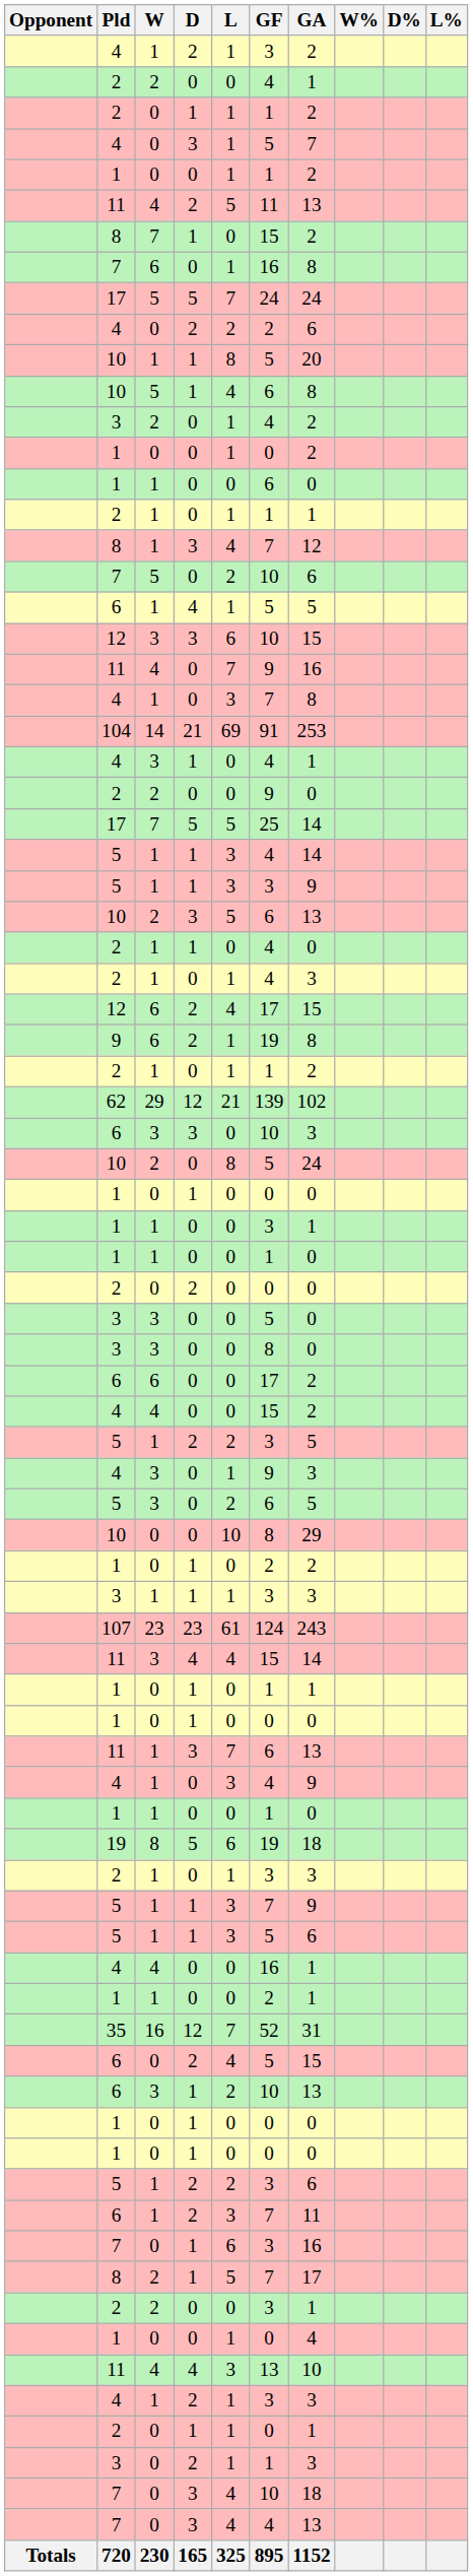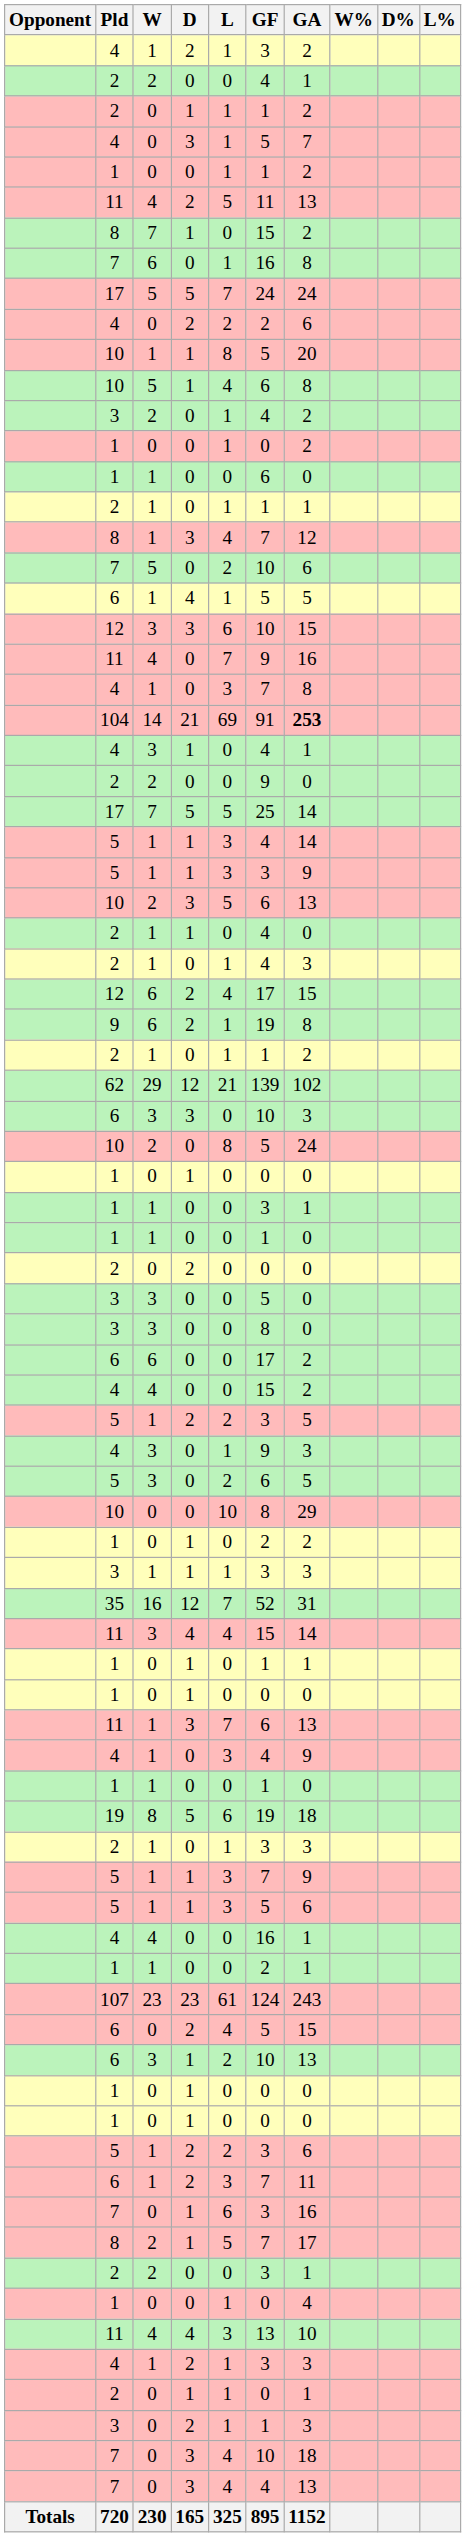104 | GA: normal -> bold
rows swapped: 35 <-> 107
